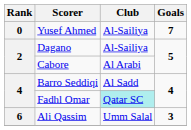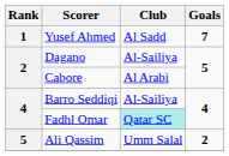Yusef Ahmed | Rank: 0 -> 1
Yusef Ahmed | Club: Al-Sailiya -> Al Sadd
Barro Seddiqi | Club: Al Sadd -> Al-Sailiya
Ali Qassim | Rank: 6 -> 5
Ali Qassim | Goals: 3 -> 2
